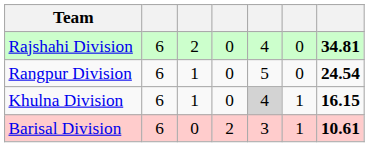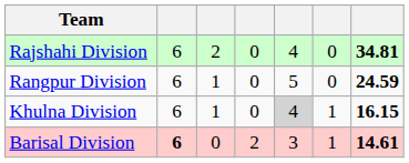Rangpur Division | column 7: 24.54 -> 24.59
Barisal Division | column 2: normal -> bold
Barisal Division | column 7: 10.61 -> 14.61
